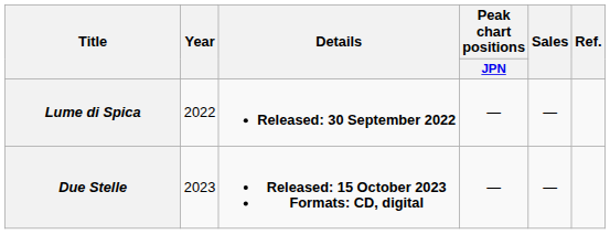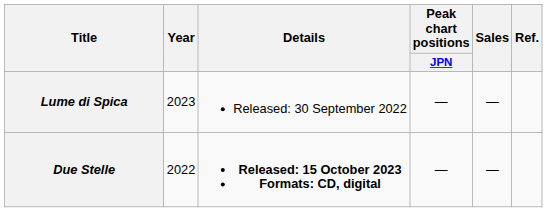Lume di Spica | Year: 2022 -> 2023
Lume di Spica | Details: bold -> normal
Due Stelle | Year: 2023 -> 2022
